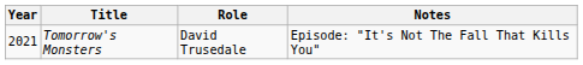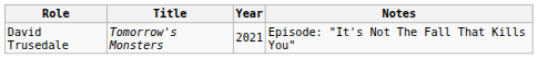columns swapped: Year <-> Role
